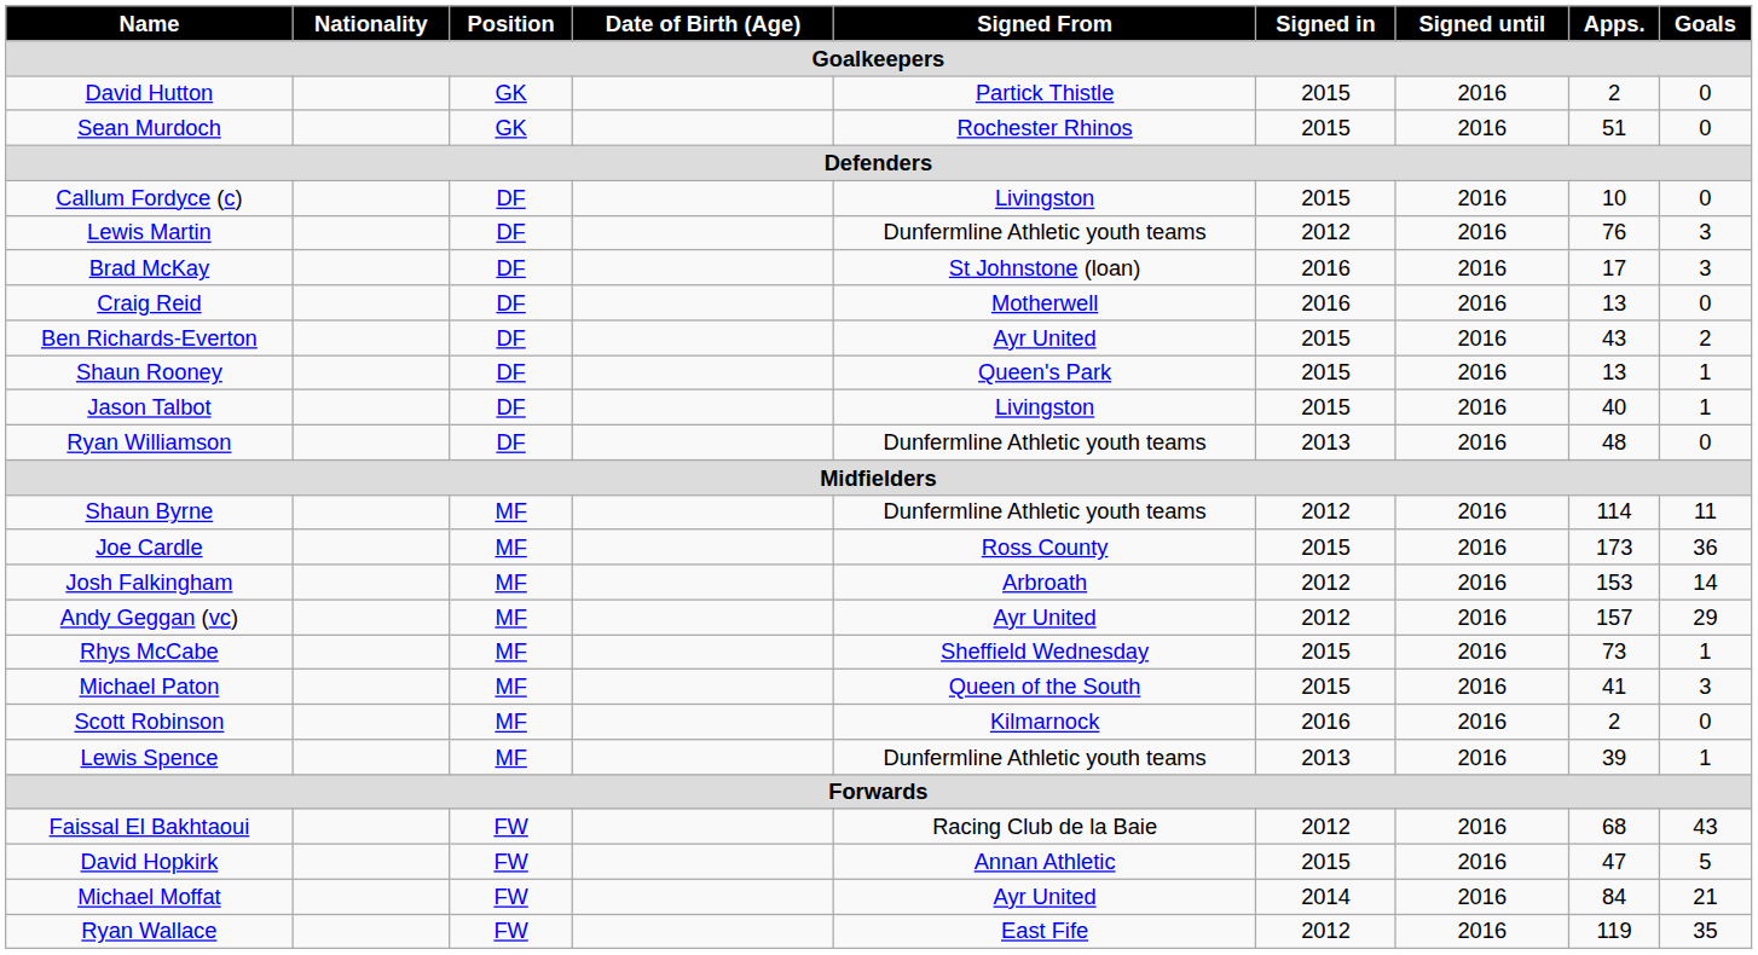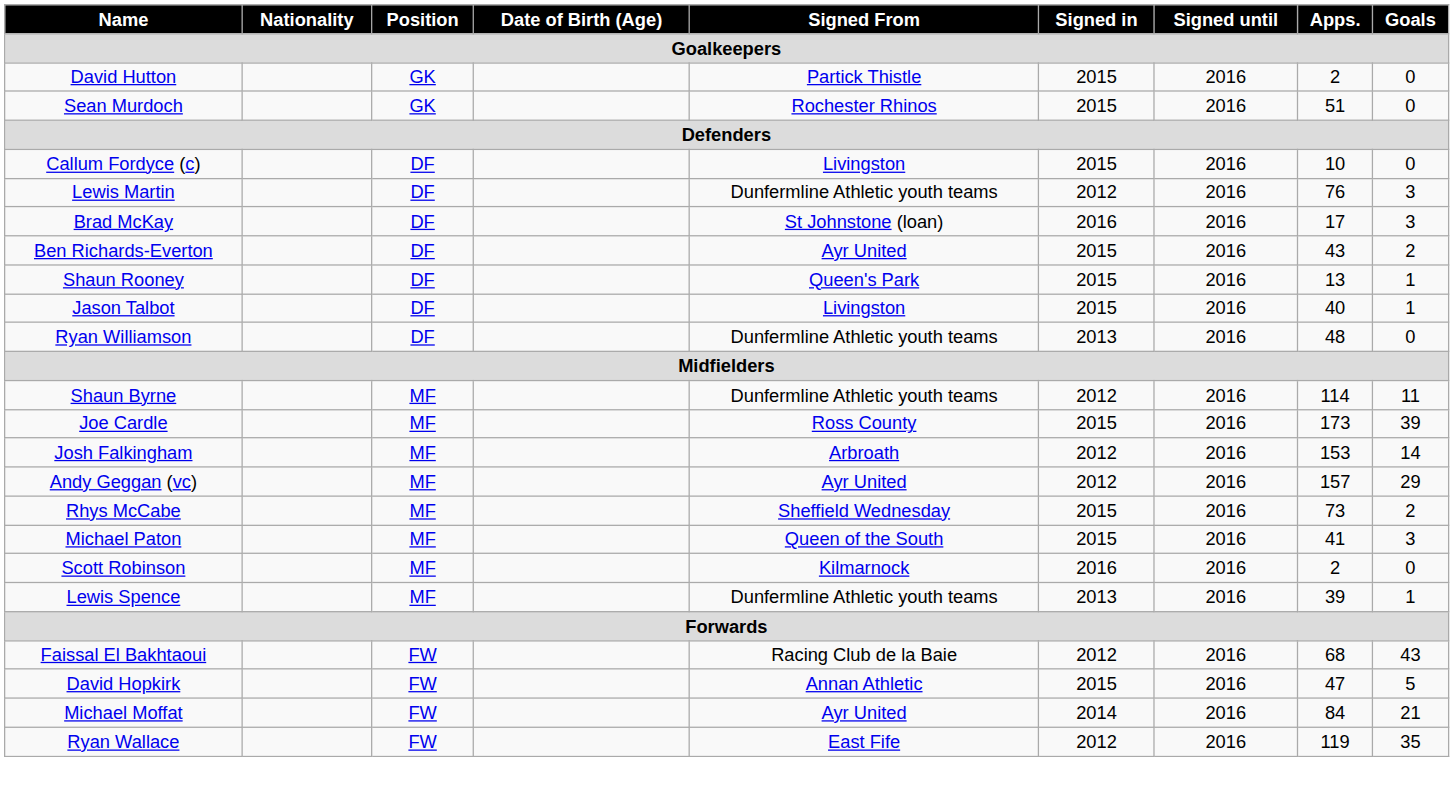- row: Craig Reid | DF | Motherwell | 2016 | 2016 | 13 | 0
Joe Cardle | Goals: 36 -> 39
Rhys McCabe | Goals: 1 -> 2
